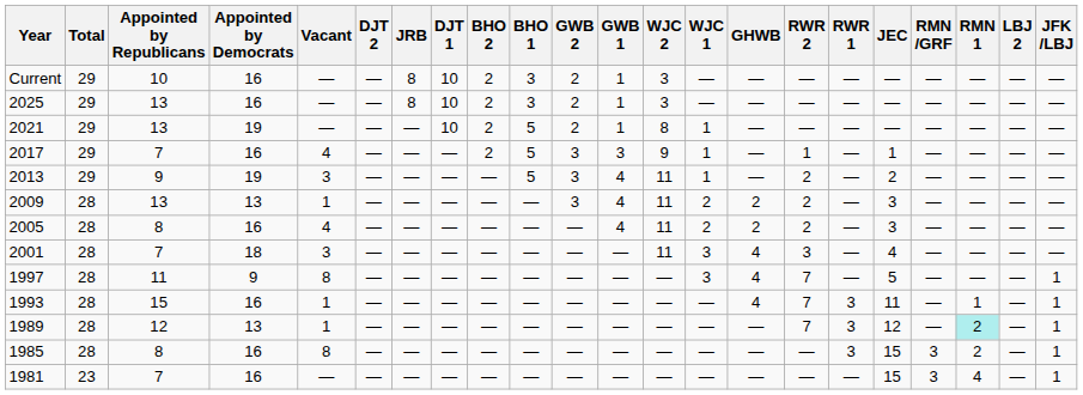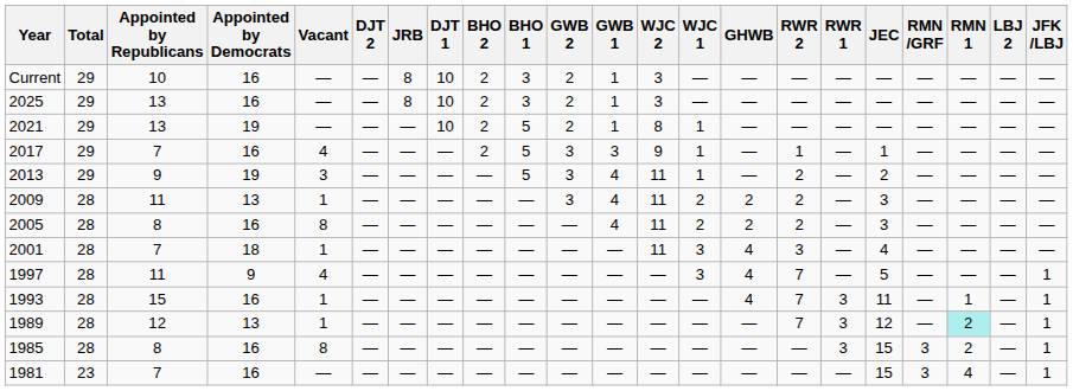2009 | Appointed by Republicans: 13 -> 11
2005 | Vacant: 4 -> 8
2001 | Vacant: 3 -> 1
1997 | Vacant: 8 -> 4
